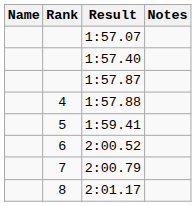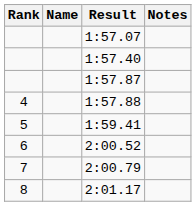columns swapped: Rank <-> Name
